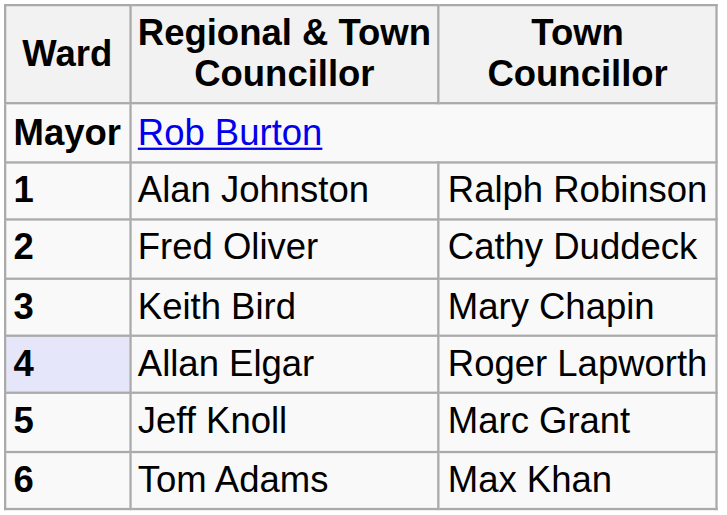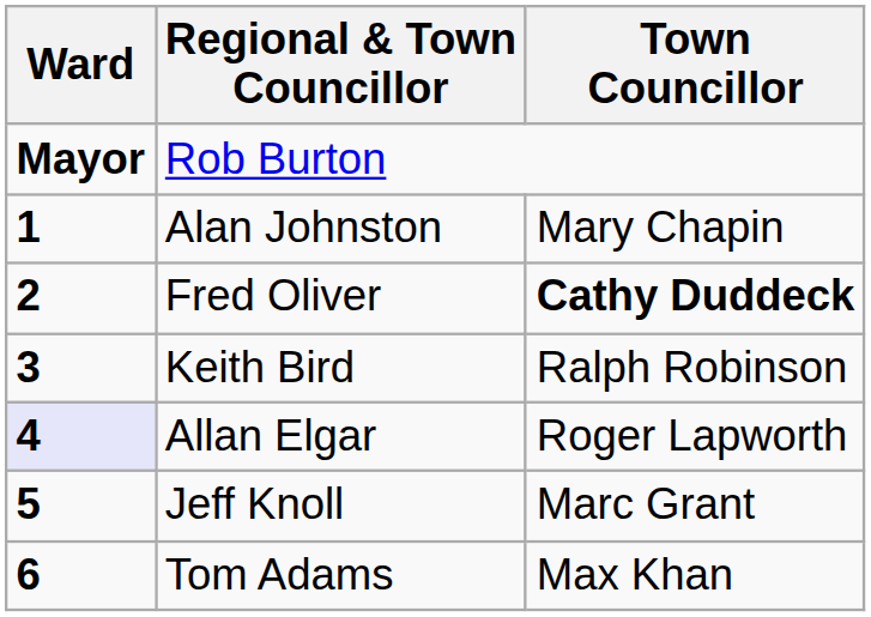Alan Johnston | Town Councillor: Ralph Robinson -> Mary Chapin
Fred Oliver | Town Councillor: normal -> bold
Keith Bird | Town Councillor: Mary Chapin -> Ralph Robinson
